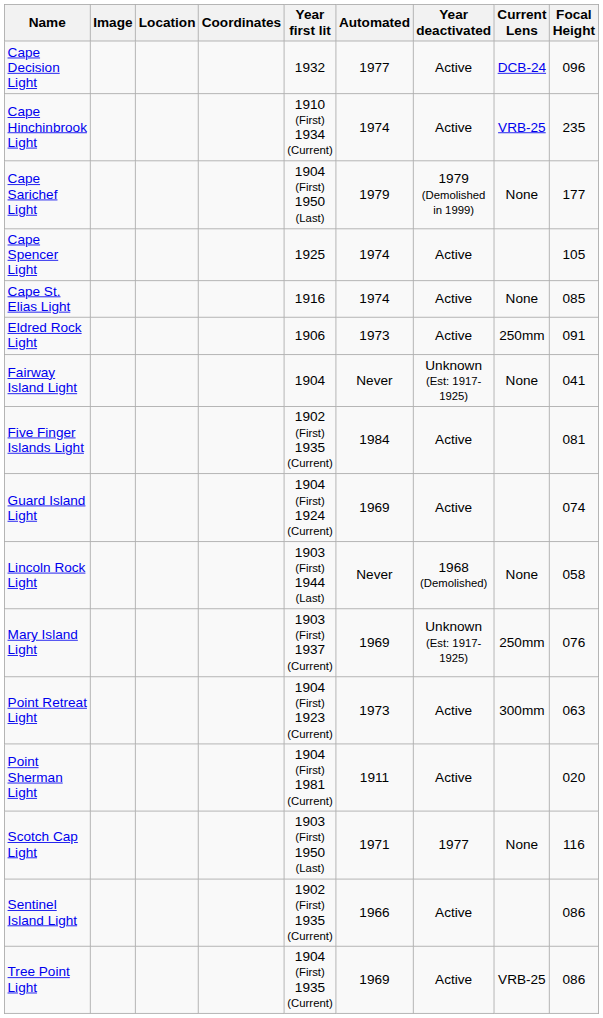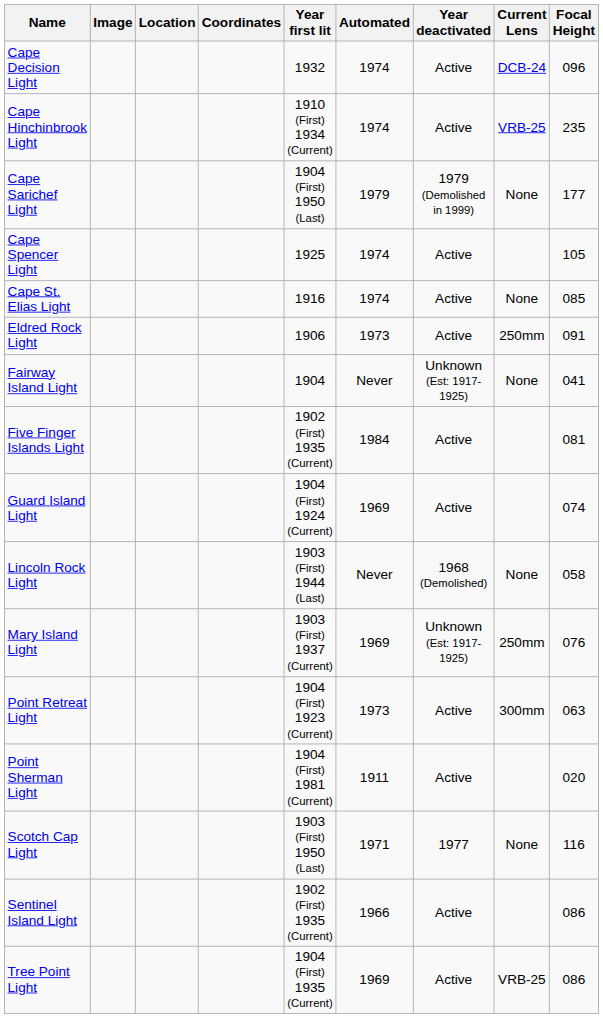Cape Decision Light | Automated: 1977 -> 1974
